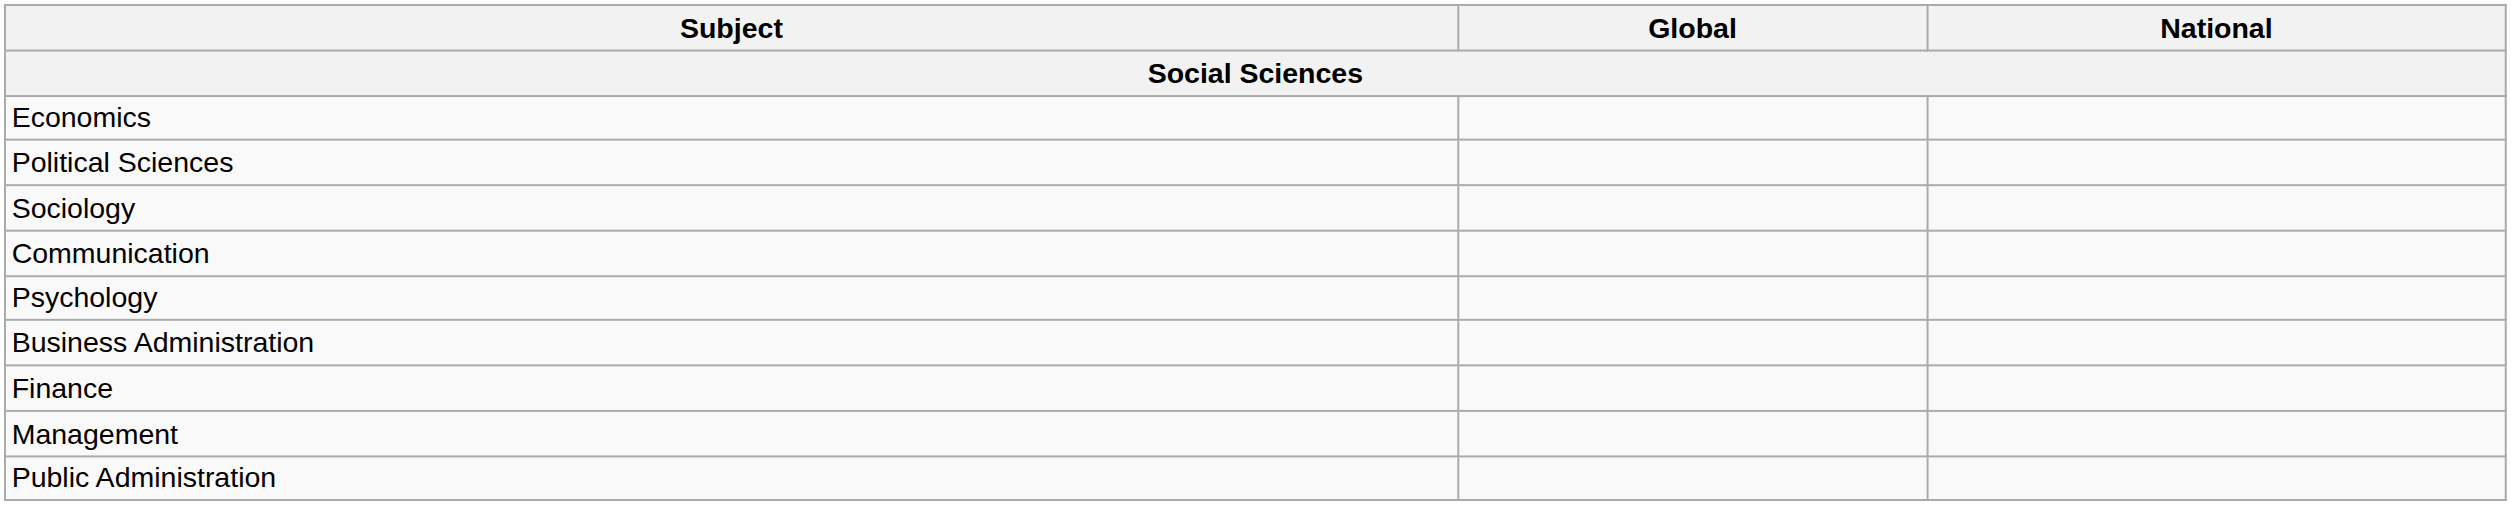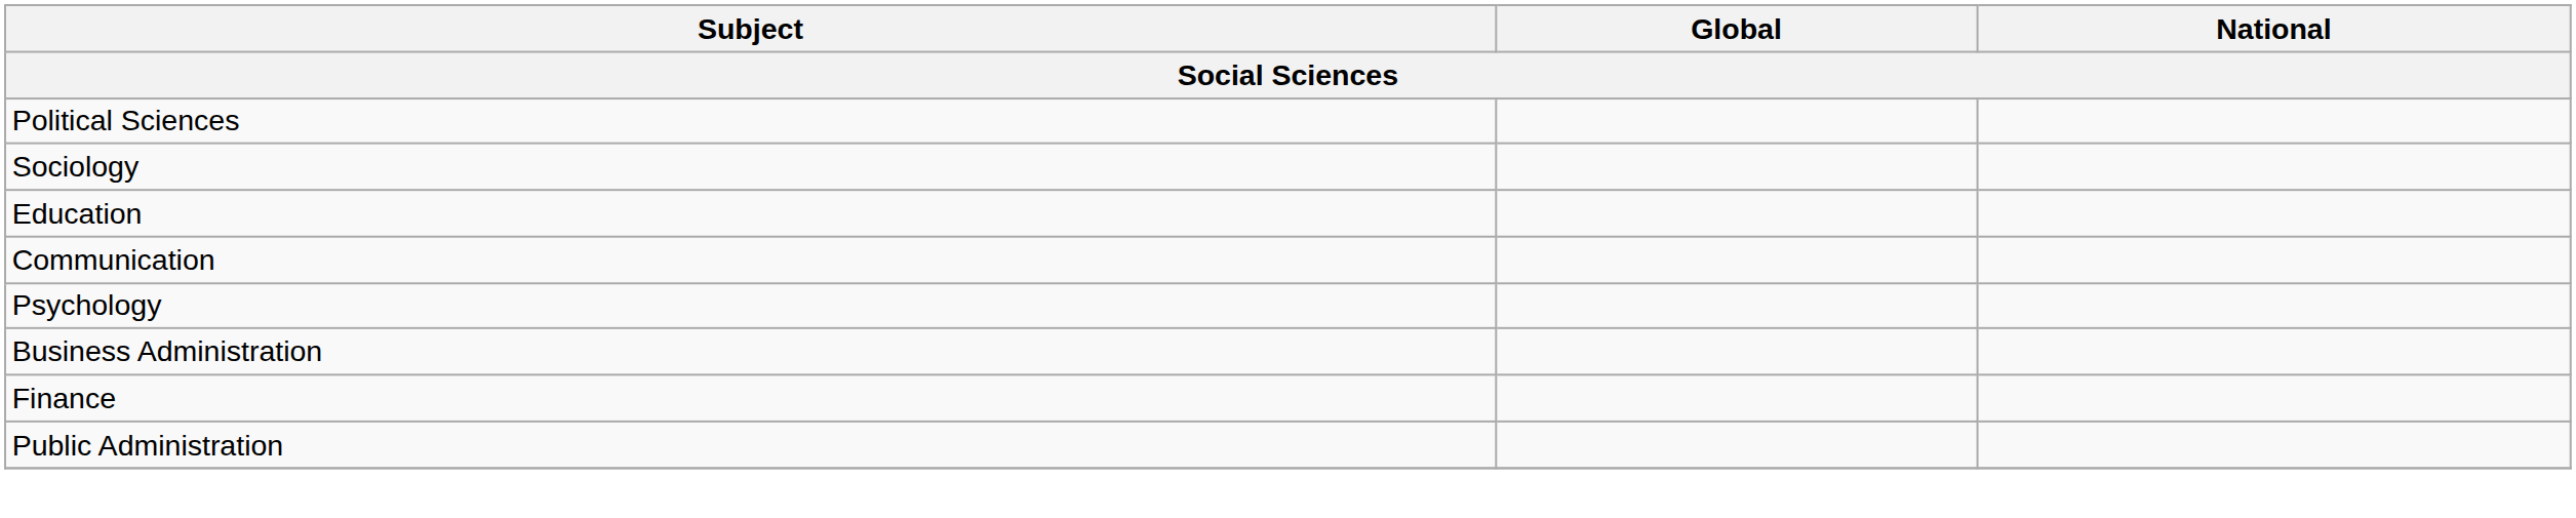- row: Economics
+ row: Education
- row: Management
